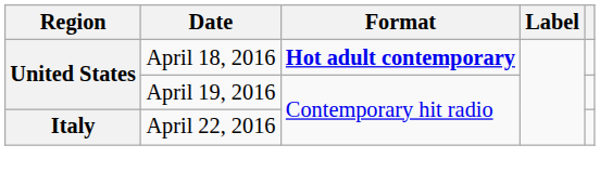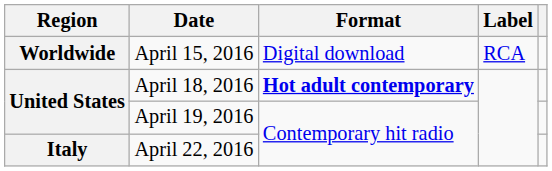+ row: Worldwide | April 15, 2016 | Digital download | RCA
